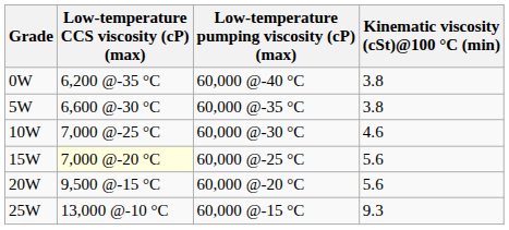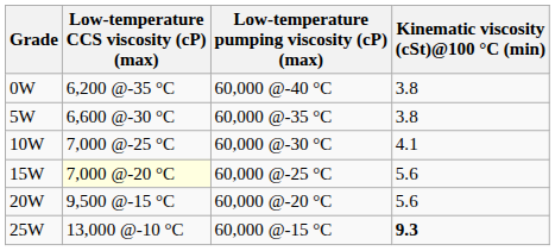10W | Kinematic viscosity (cSt)@100 °C (min): 4.6 -> 4.1
25W | Kinematic viscosity (cSt)@100 °C (min): normal -> bold
